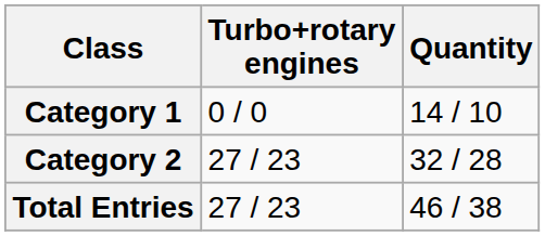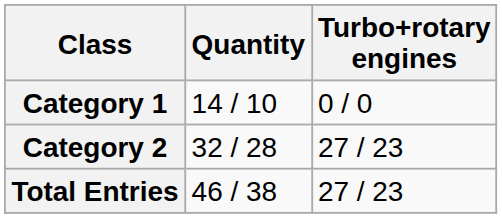columns swapped: Quantity <-> Turbo+rotary engines
